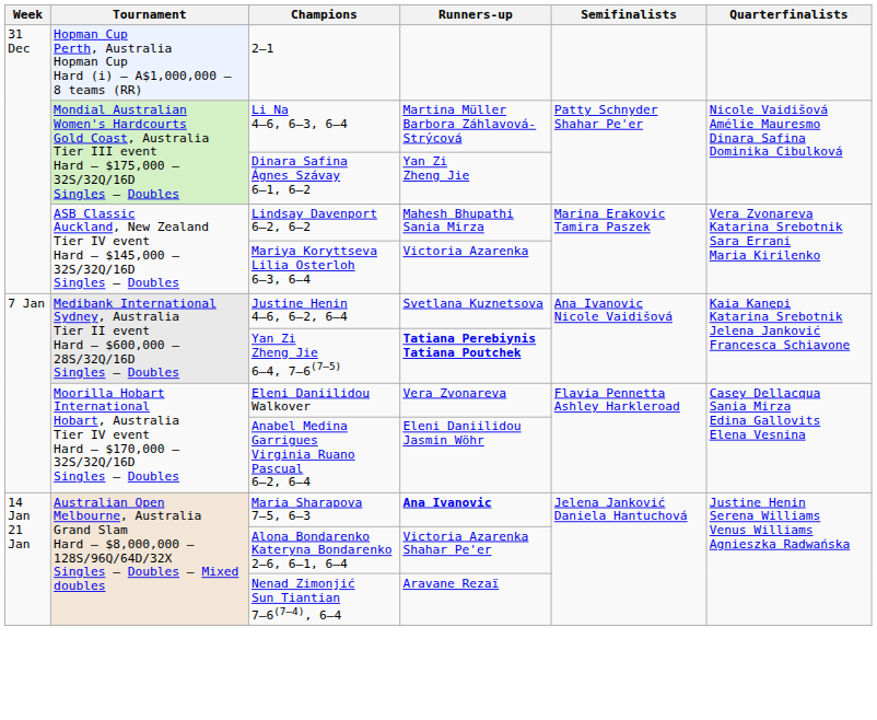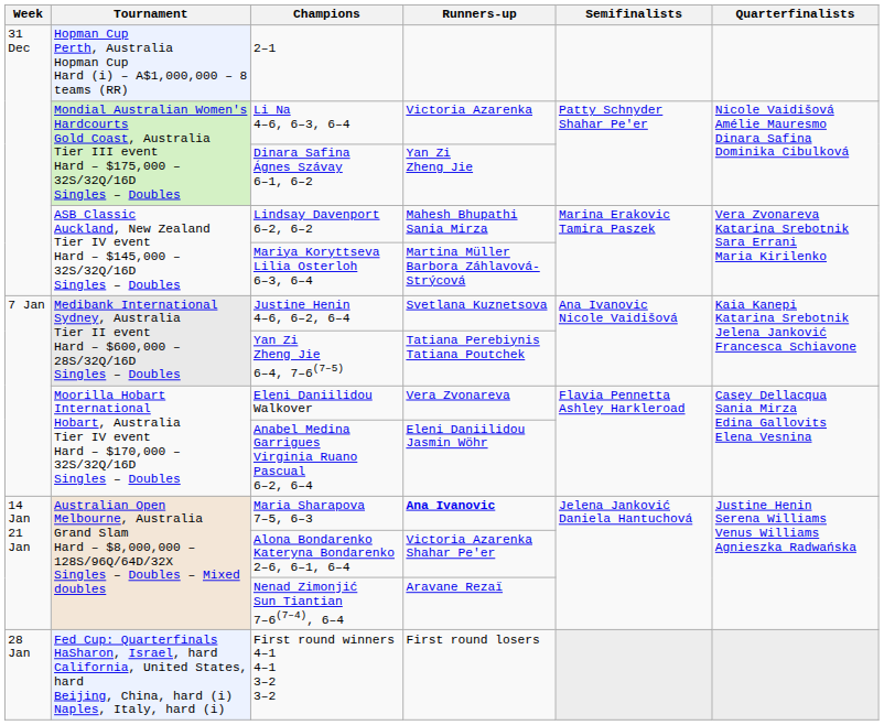Li Na 4–6, 6–3, 6–4 | Runners-up: Martina Müller Barbora Záhlavová-Strýcová -> Victoria Azarenka
Mariya Koryttseva Lilia Osterloh 6–3, 6–4 | Runners-up: Victoria Azarenka -> Martina Müller Barbora Záhlavová-Strýcová
Yan Zi Zheng Jie 6–4, 7–6(7–5) | Runners-up: bold -> normal
+ row: 28 Jan | Fed Cup: Quarterfinals HaSharon, Israel, hard California, United States, hard Beijing, China, hard (i) Naples, Italy, hard (i) | First round winners 4–1 4–1 3–2 3–2 | First round losers
